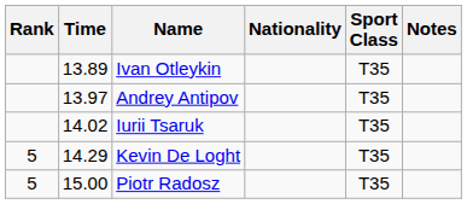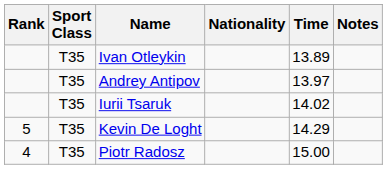columns swapped: Sport Class <-> Time
Piotr Radosz | Rank: 5 -> 4
